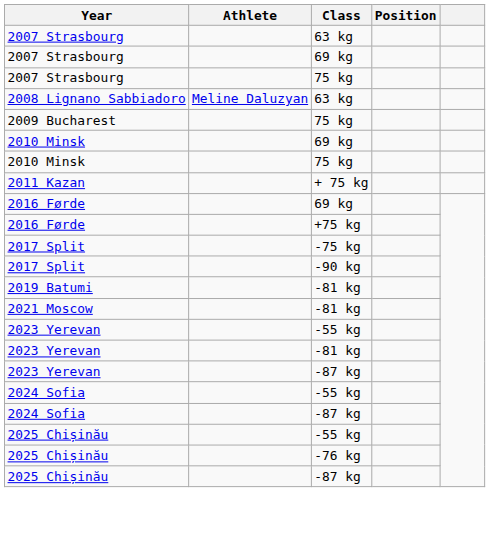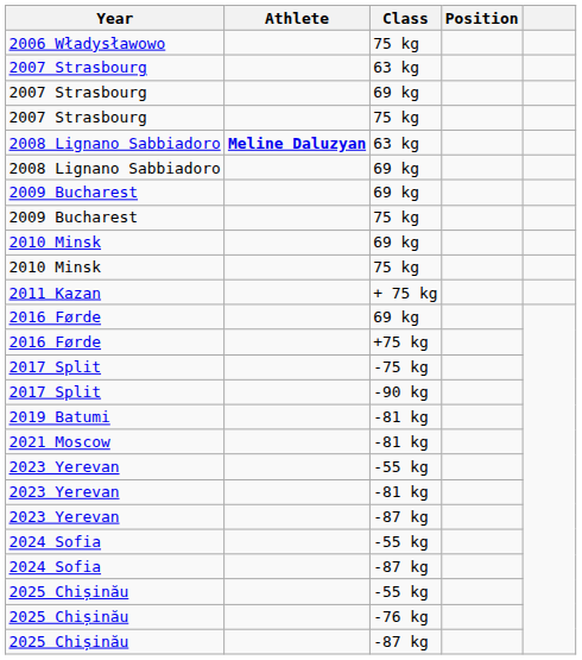+ row: 2006 Władysławowo | 75 kg
2008 Lignano Sabbiadoro / 63 kg | Athlete: normal -> bold
+ row: 2008 Lignano Sabbiadoro | 69 kg
+ row: 2009 Bucharest | 69 kg
